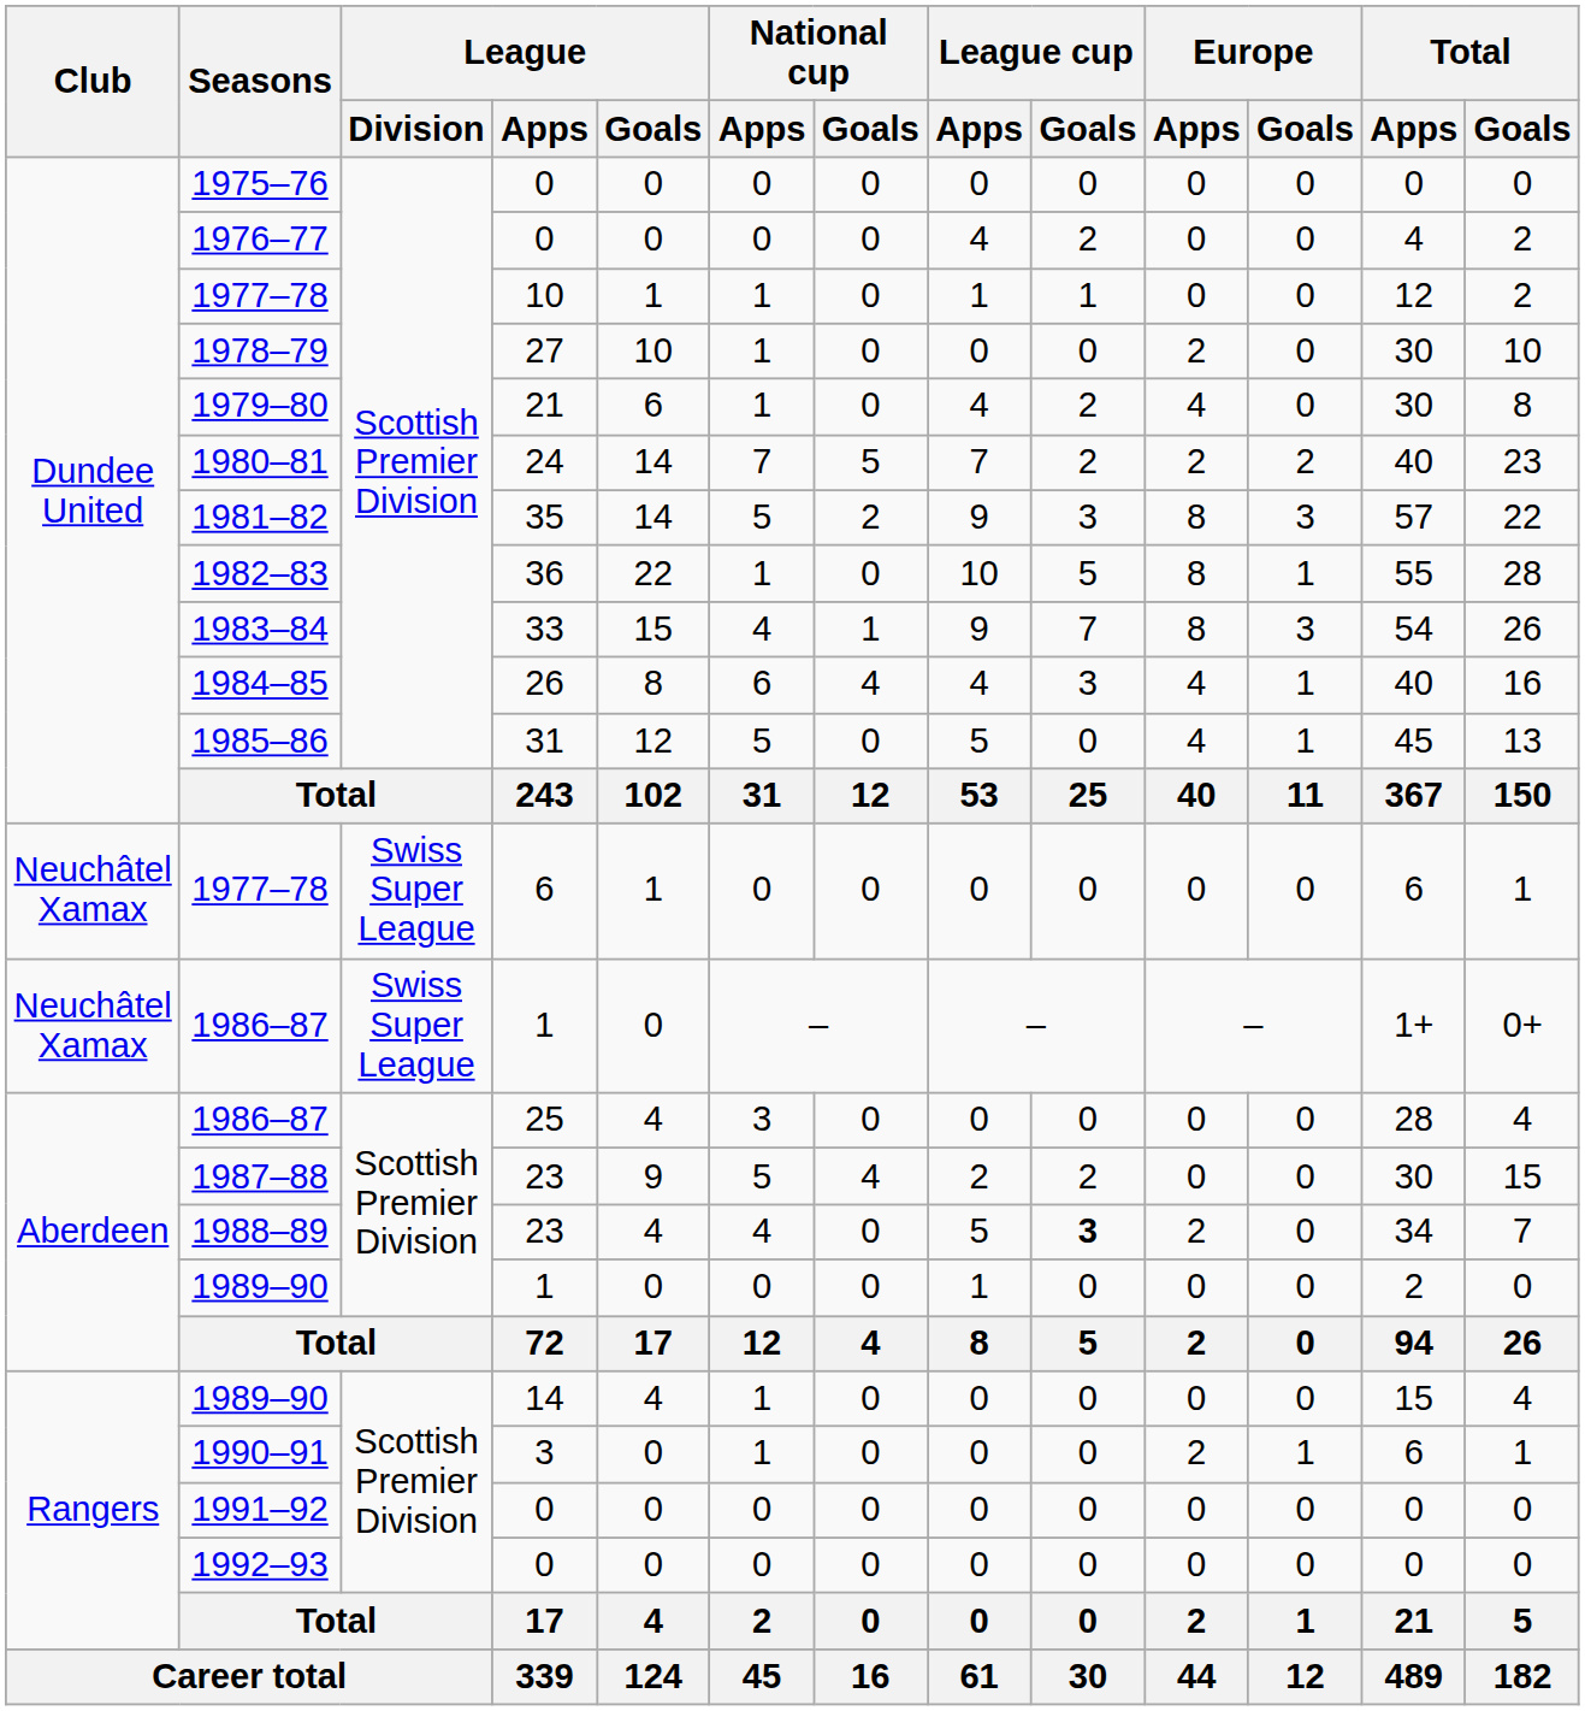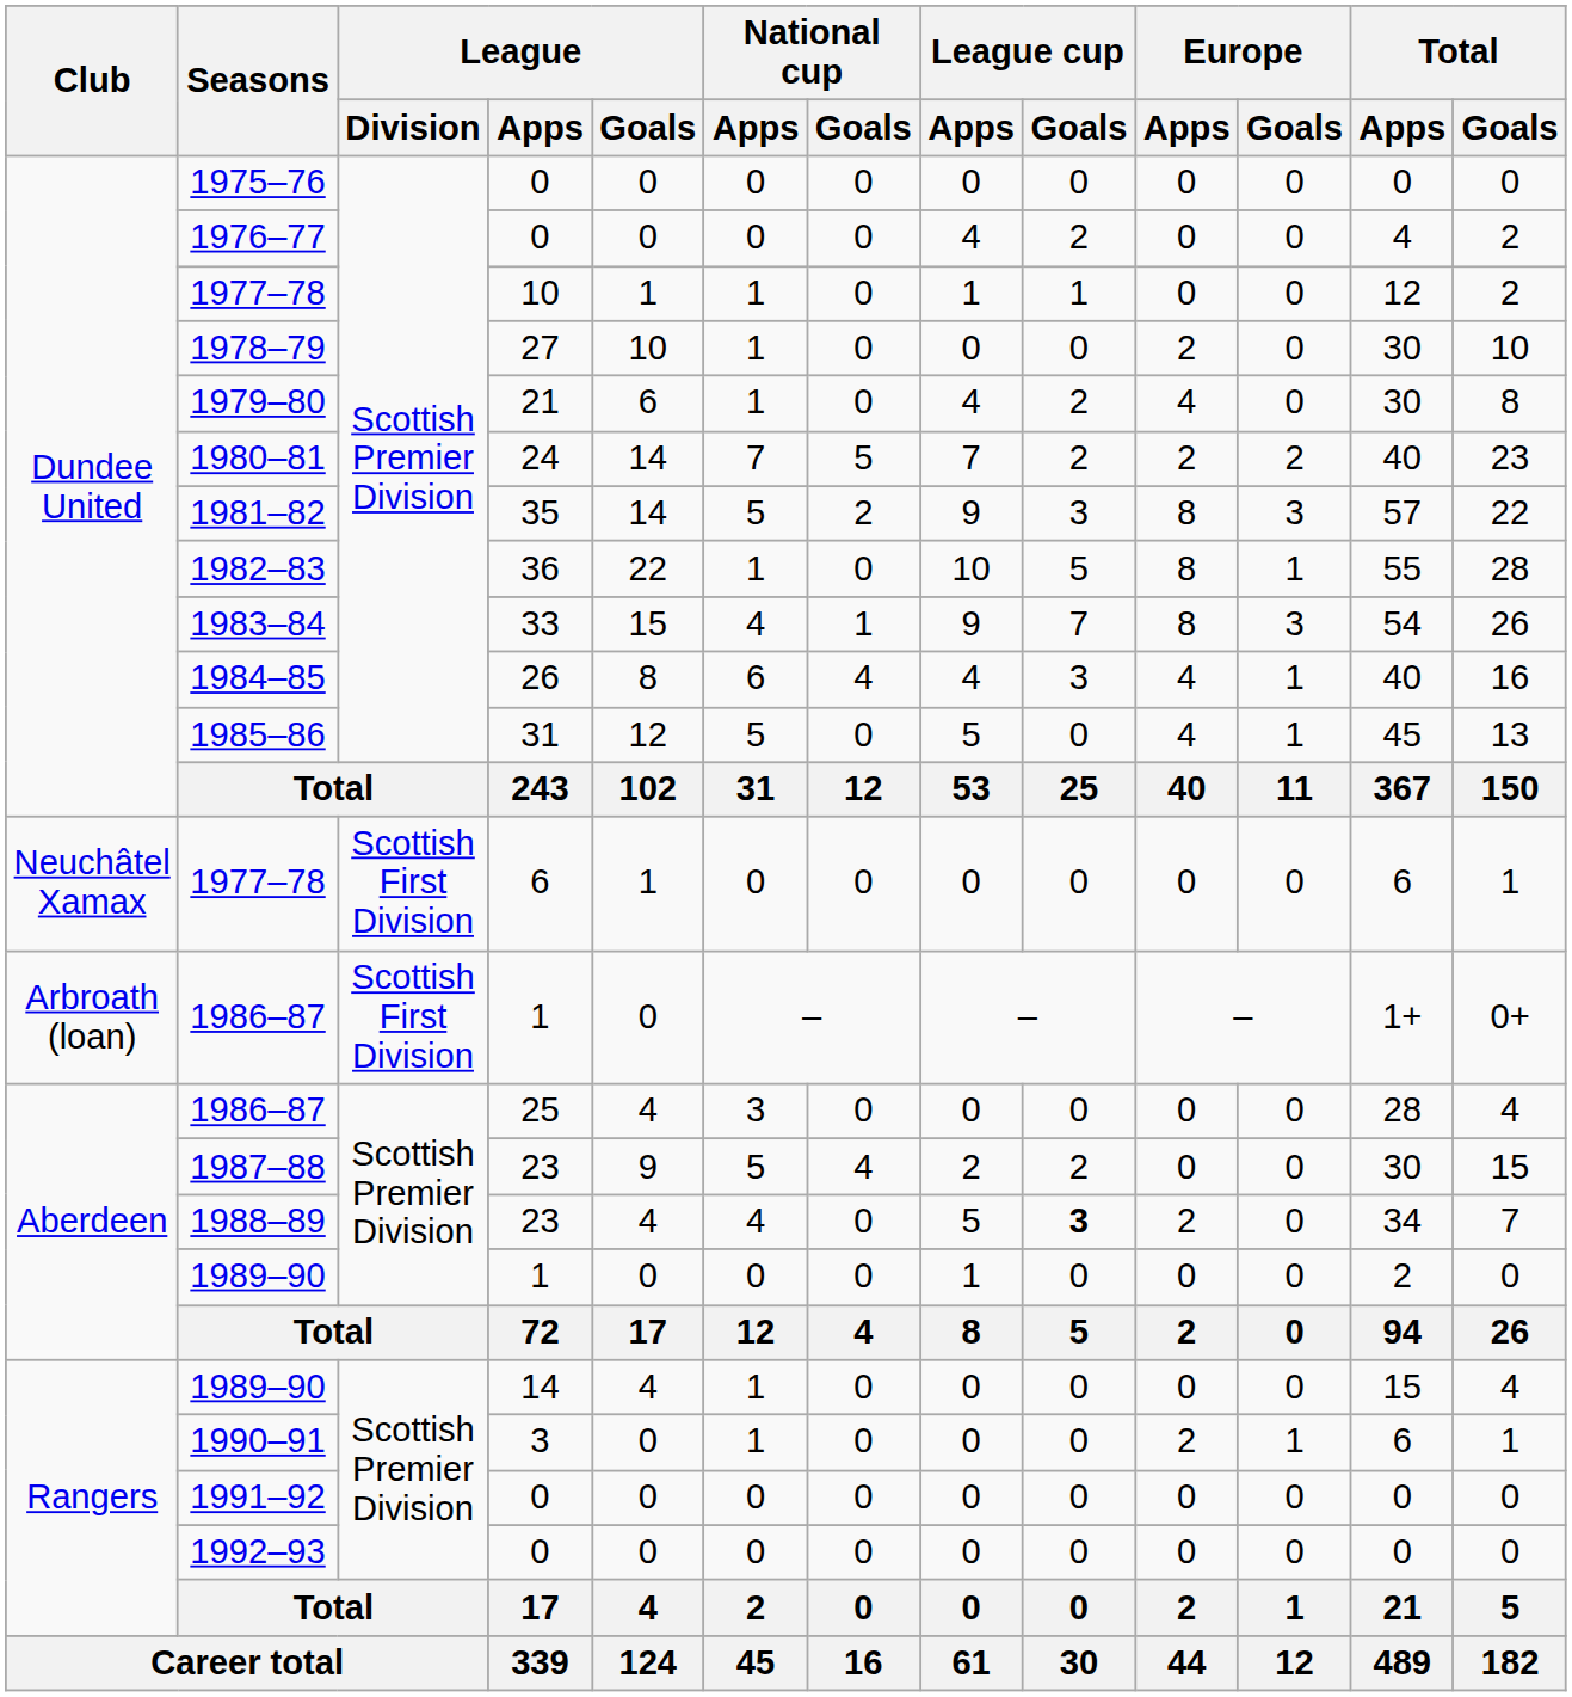1977–78 / 6 | League / Division: Swiss Super League -> Scottish First Division
1986–87 / 1 | Club: Neuchâtel Xamax -> Arbroath (loan)
1986–87 / 1 | League / Division: Swiss Super League -> Scottish First Division
